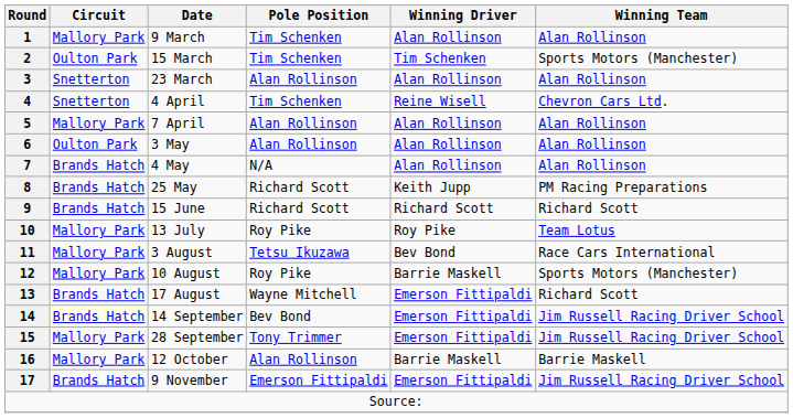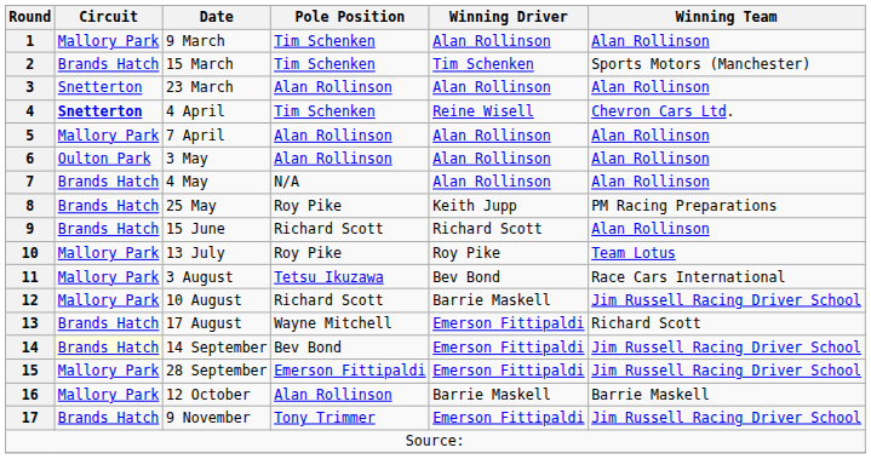2 | Circuit: Oulton Park -> Brands Hatch
4 | Circuit: normal -> bold
8 | Pole Position: Richard Scott -> Roy Pike
9 | Winning Team: Richard Scott -> Alan Rollinson
12 | Pole Position: Roy Pike -> Richard Scott
12 | Winning Team: Sports Motors (Manchester) -> Jim Russell Racing Driver School
15 | Pole Position: Tony Trimmer -> Emerson Fittipaldi
17 | Pole Position: Emerson Fittipaldi -> Tony Trimmer
